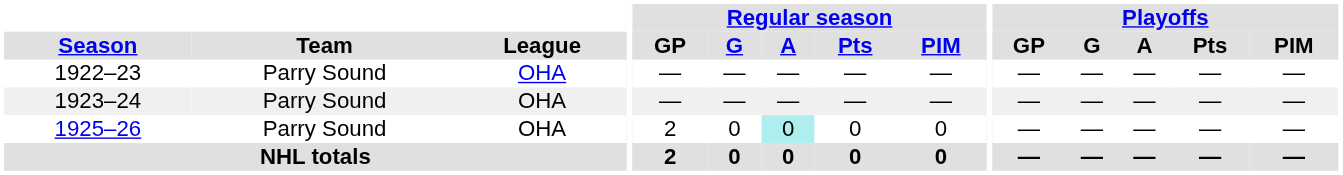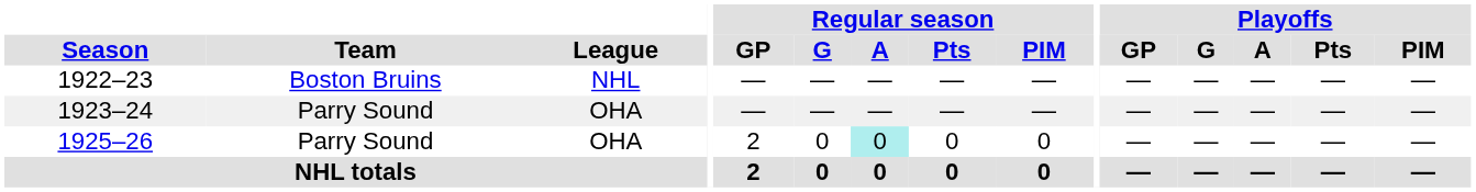1922–23 | Team: Parry Sound -> Boston Bruins
1922–23 | League: OHA -> NHL
